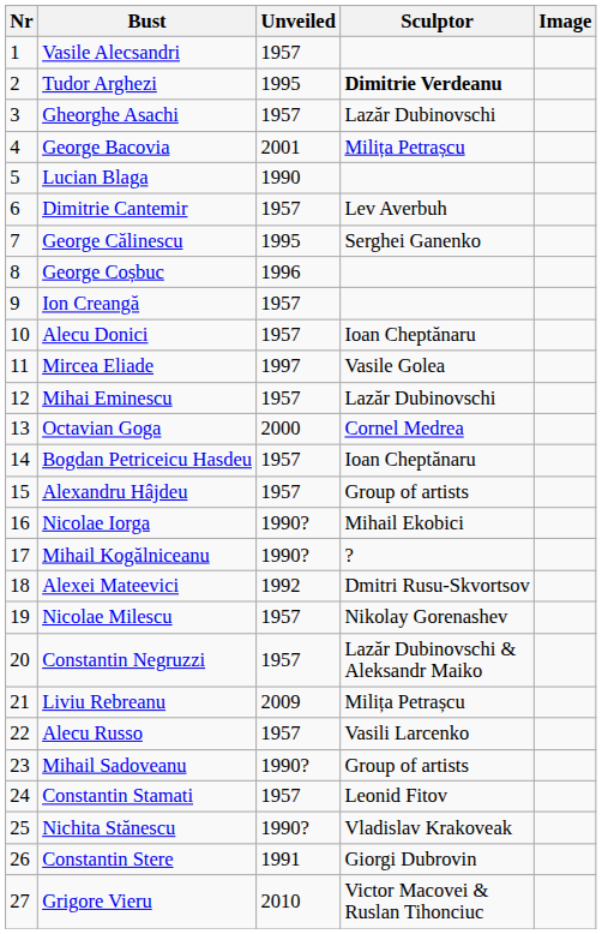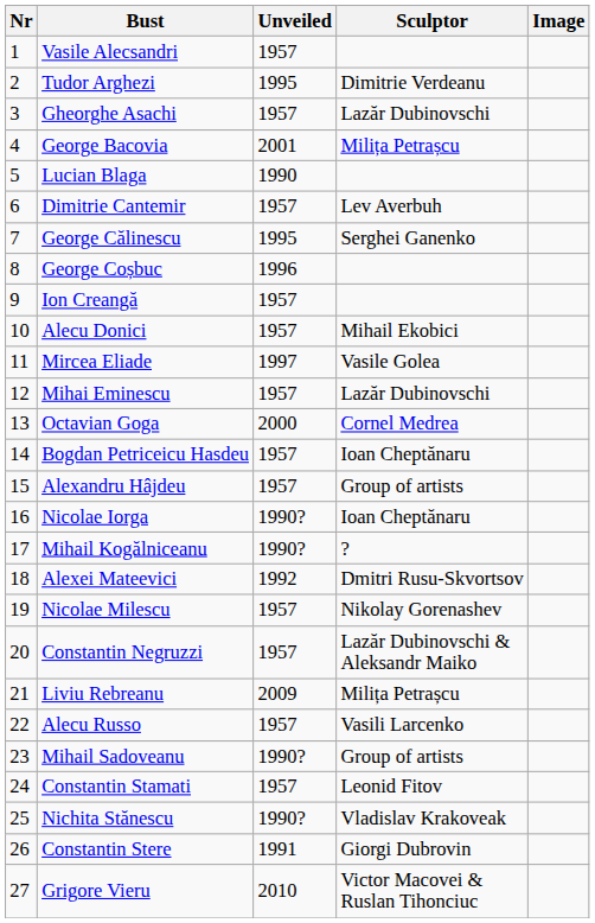Tudor Arghezi | Sculptor: bold -> normal
Alecu Donici | Sculptor: Ioan Cheptănaru -> Mihail Ekobici
Nicolae Iorga | Sculptor: Mihail Ekobici -> Ioan Cheptănaru
